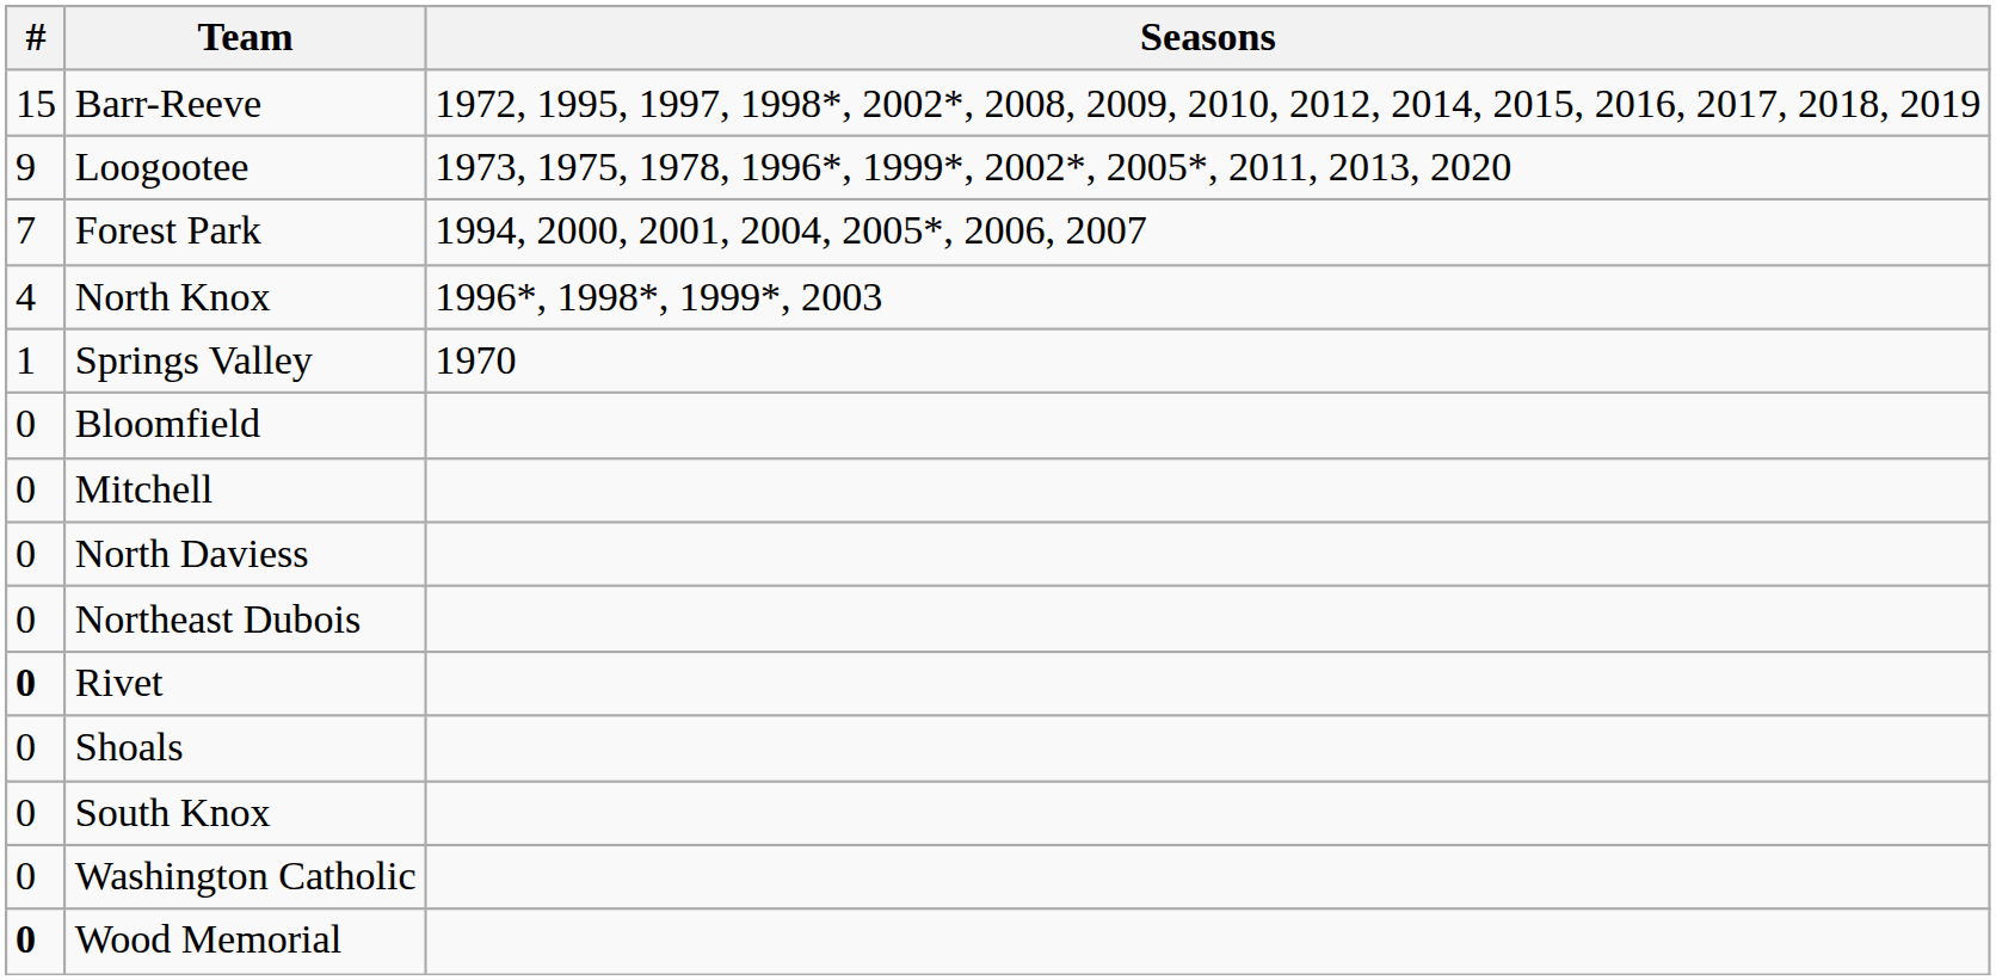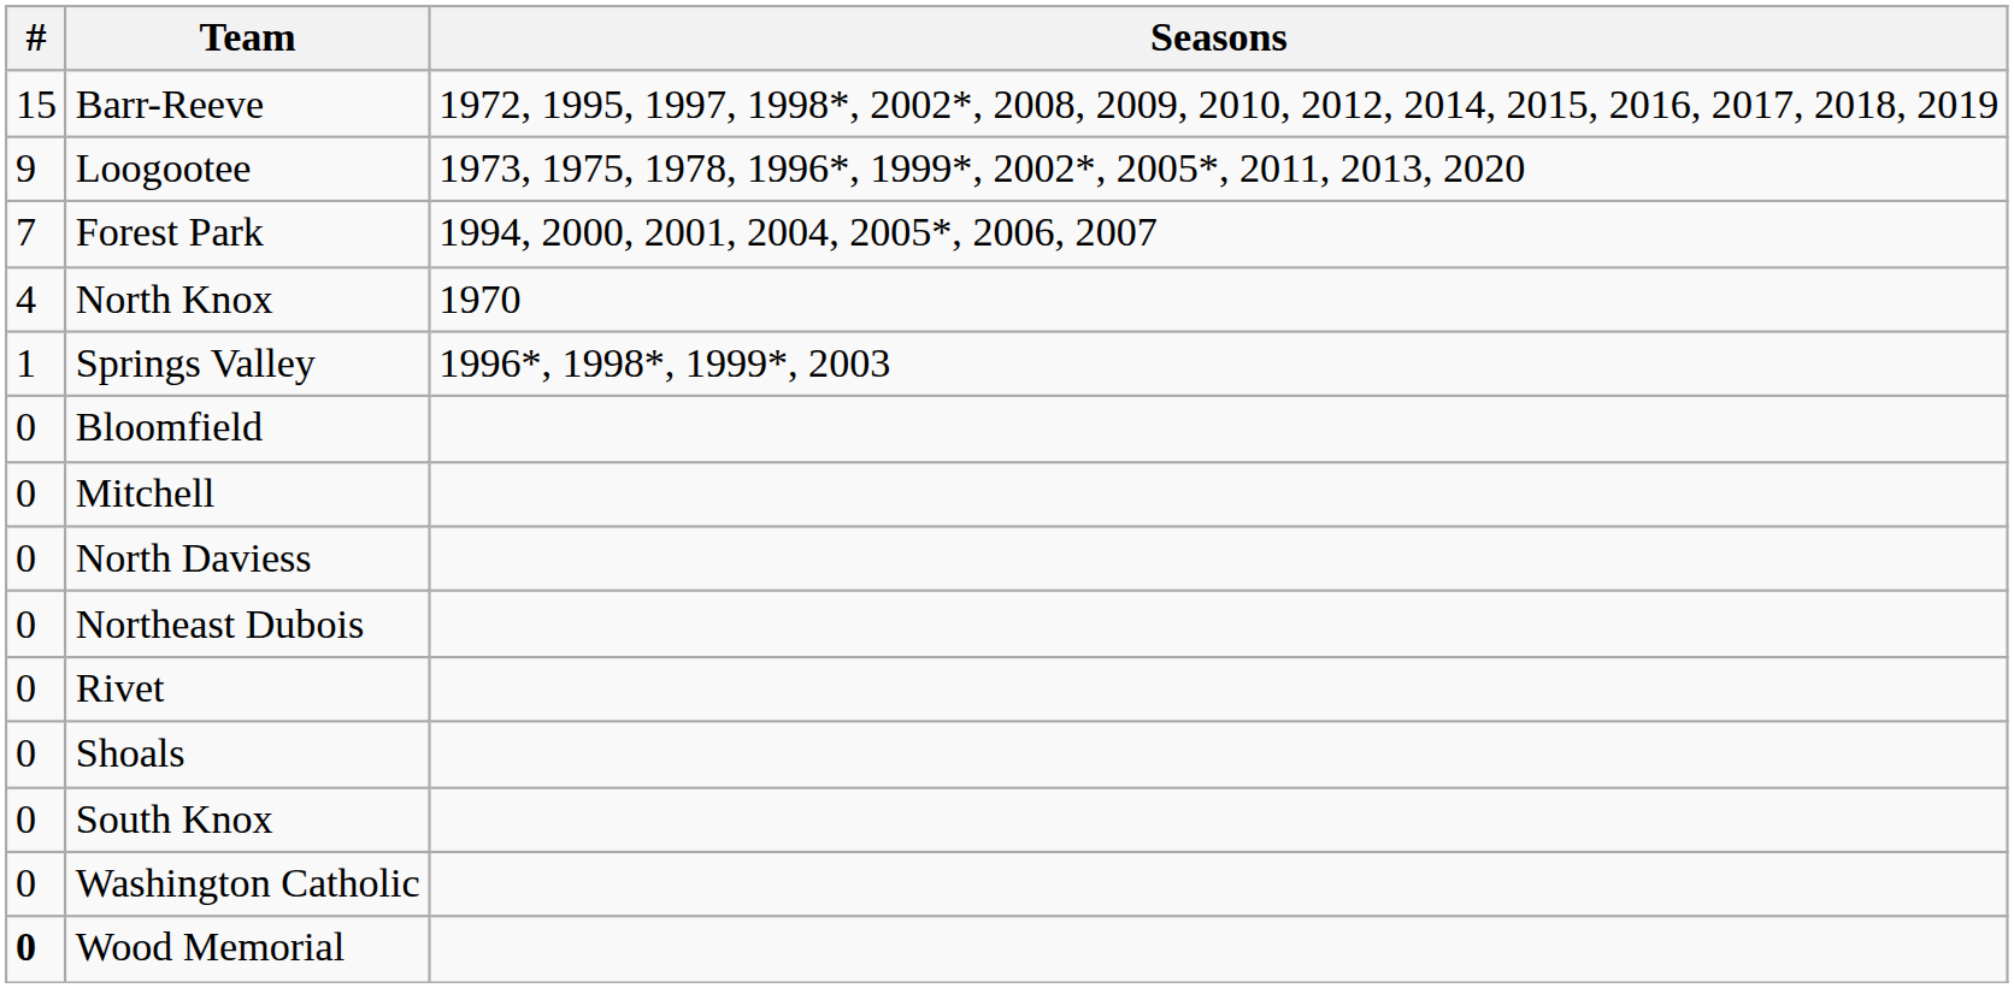North Knox | Seasons: 1996*, 1998*, 1999*, 2003 -> 1970
Springs Valley | Seasons: 1970 -> 1996*, 1998*, 1999*, 2003
Rivet | #: bold -> normal
